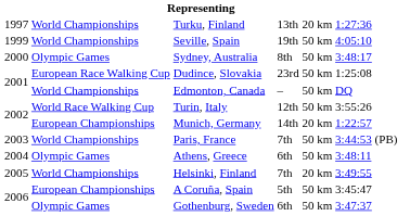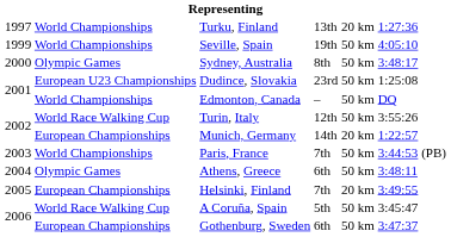Dudince, Slovakia | column 2: European Race Walking Cup -> European U23 Championships
Helsinki, Finland | column 2: World Championships -> European Championships
A Coruña, Spain | column 2: European Championships -> World Race Walking Cup
Gothenburg, Sweden | column 2: Olympic Games -> European Championships
